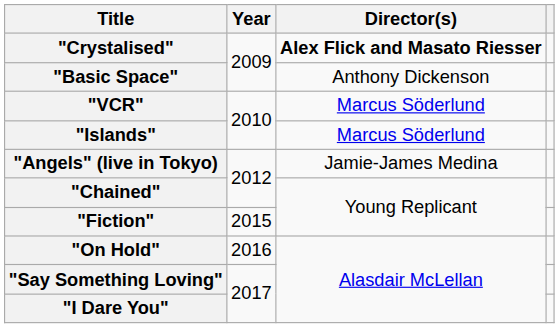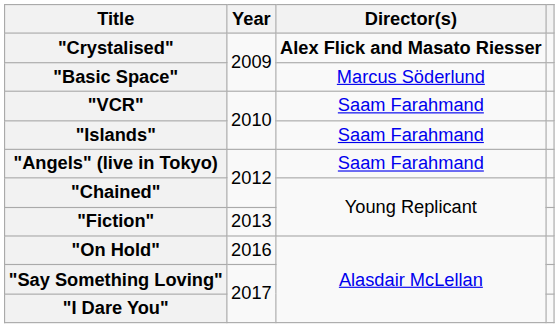"Basic Space" | Director(s): Anthony Dickenson -> Marcus Söderlund
"VCR" | Director(s): Marcus Söderlund -> Saam Farahmand
"Islands" | Director(s): Marcus Söderlund -> Saam Farahmand
"Angels" (live in Tokyo) | Director(s): Jamie-James Medina -> Saam Farahmand
"Fiction" | Year: 2015 -> 2013
